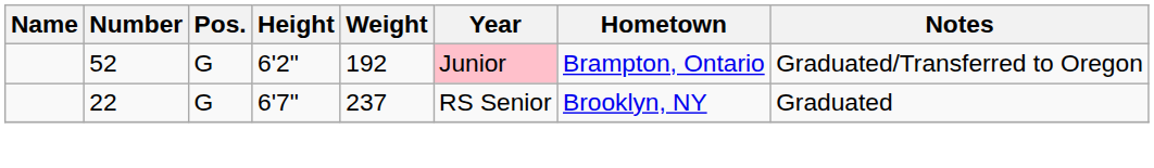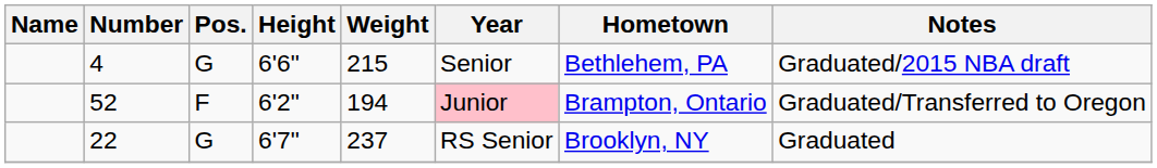+ row: 4 | G | 6'6" | 215 | Senior | Bethlehem, PA | Graduated/2015 NBA draft
52 | Pos.: G -> F
52 | Weight: 192 -> 194
